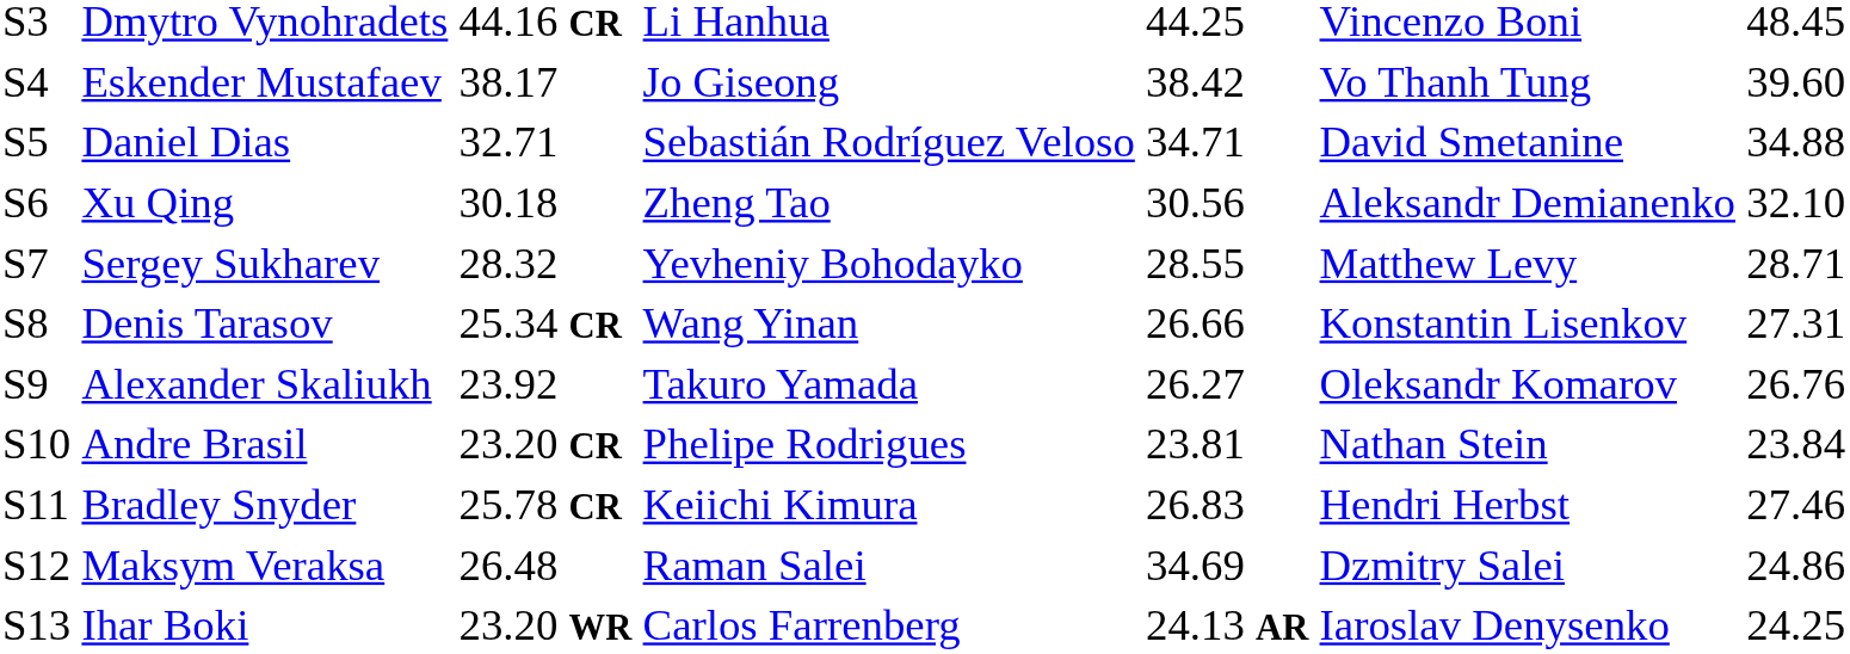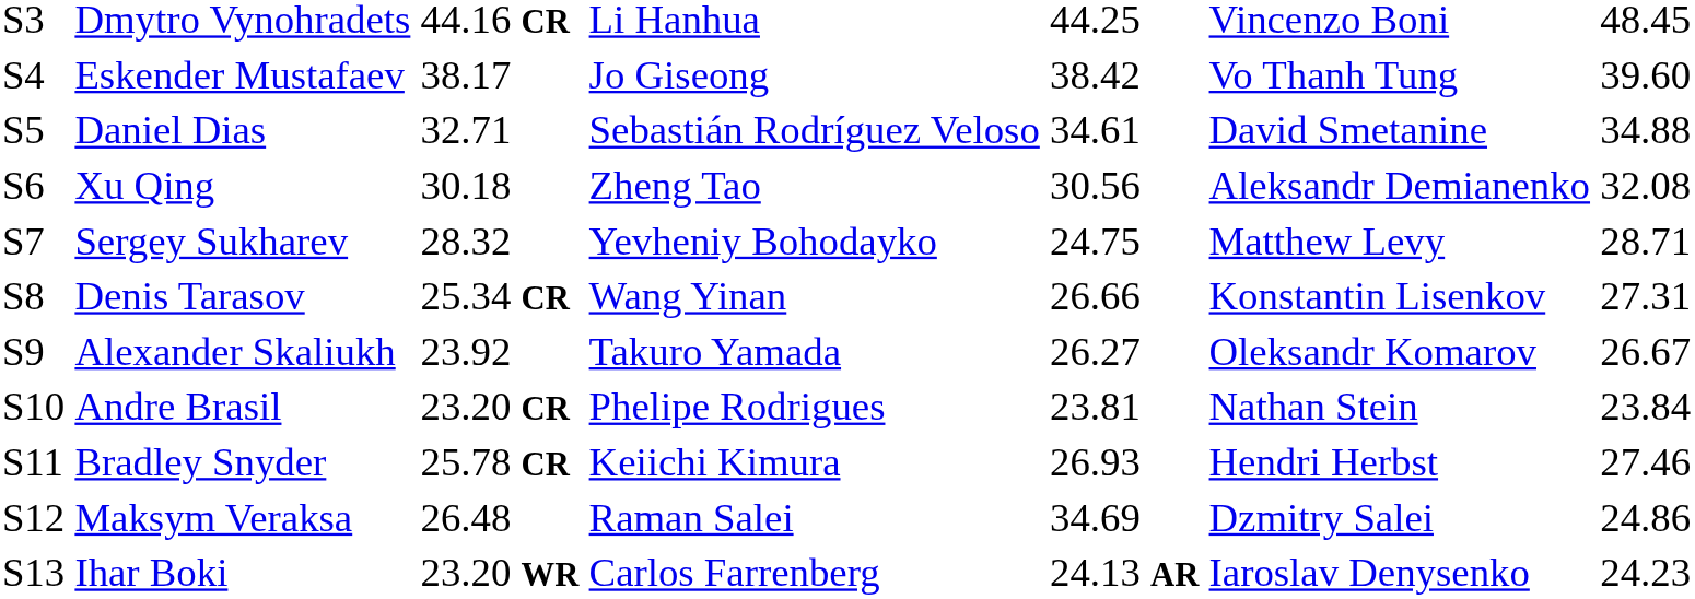Daniel Dias | column 5: 34.71 -> 34.61
Xu Qing | column 7: 32.10 -> 32.08
Sergey Sukharev | column 5: 28.55 -> 24.75
Alexander Skaliukh | column 7: 26.76 -> 26.67
Bradley Snyder | column 5: 26.83 -> 26.93
Ihar Boki | column 7: 24.25 -> 24.23
